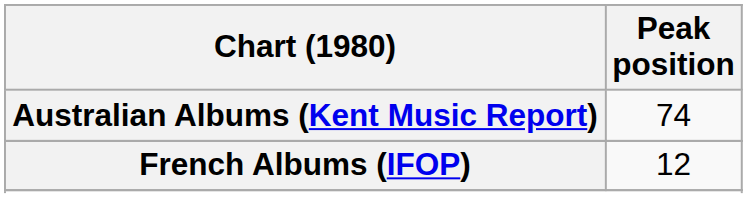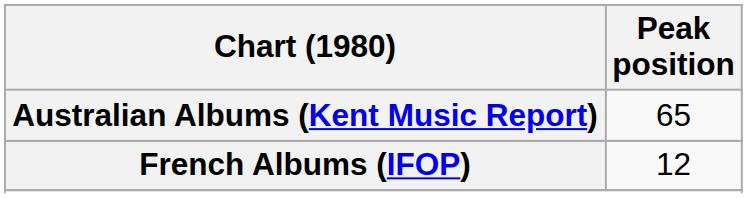Australian Albums (Kent Music Report) | Peak position: 74 -> 65
